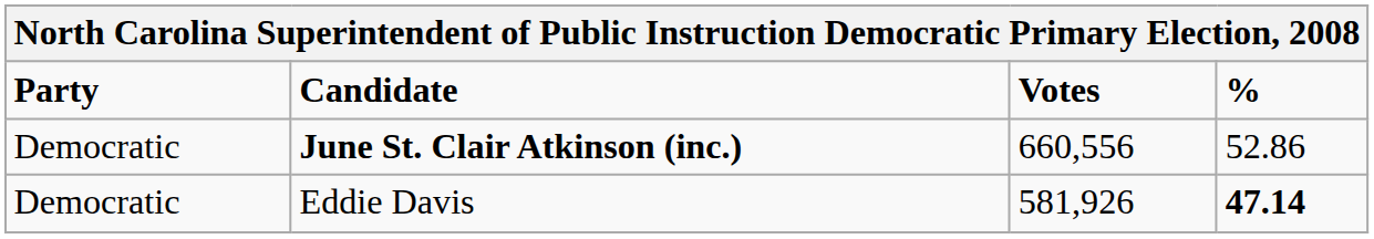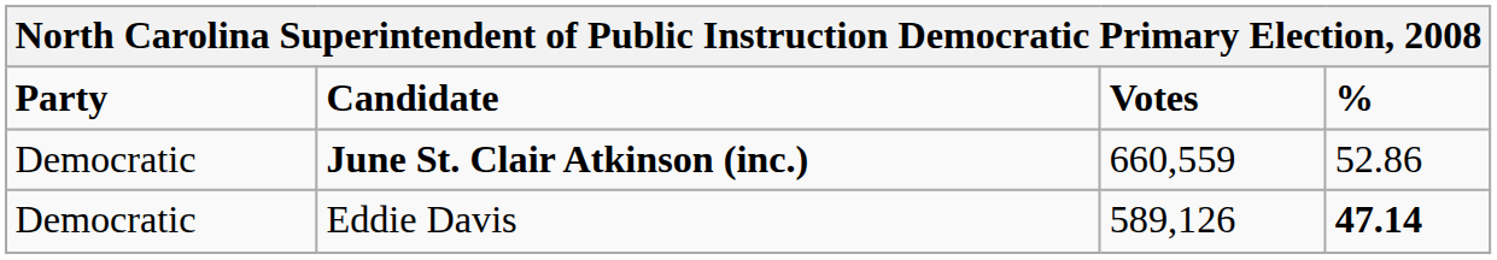June St. Clair Atkinson (inc.) | Votes: 660,556 -> 660,559
Eddie Davis | Votes: 581,926 -> 589,126
